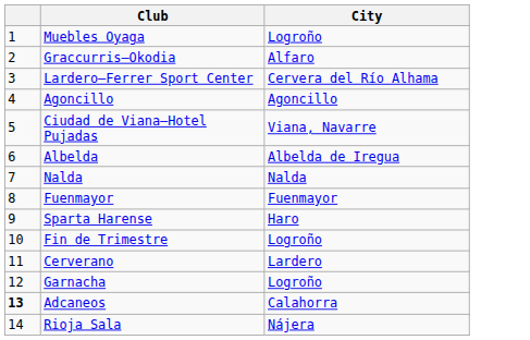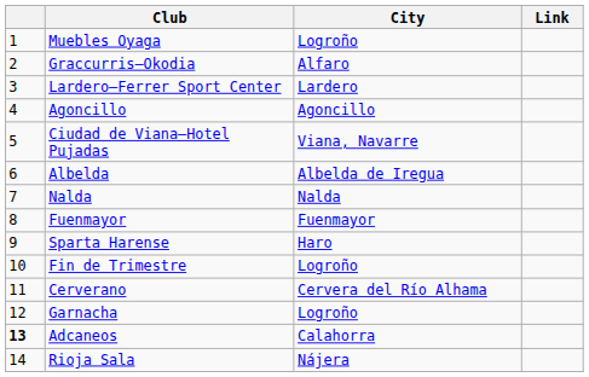+ column: Link
Lardero–Ferrer Sport Center | City: Cervera del Río Alhama -> Lardero
Cerverano | City: Lardero -> Cervera del Río Alhama
